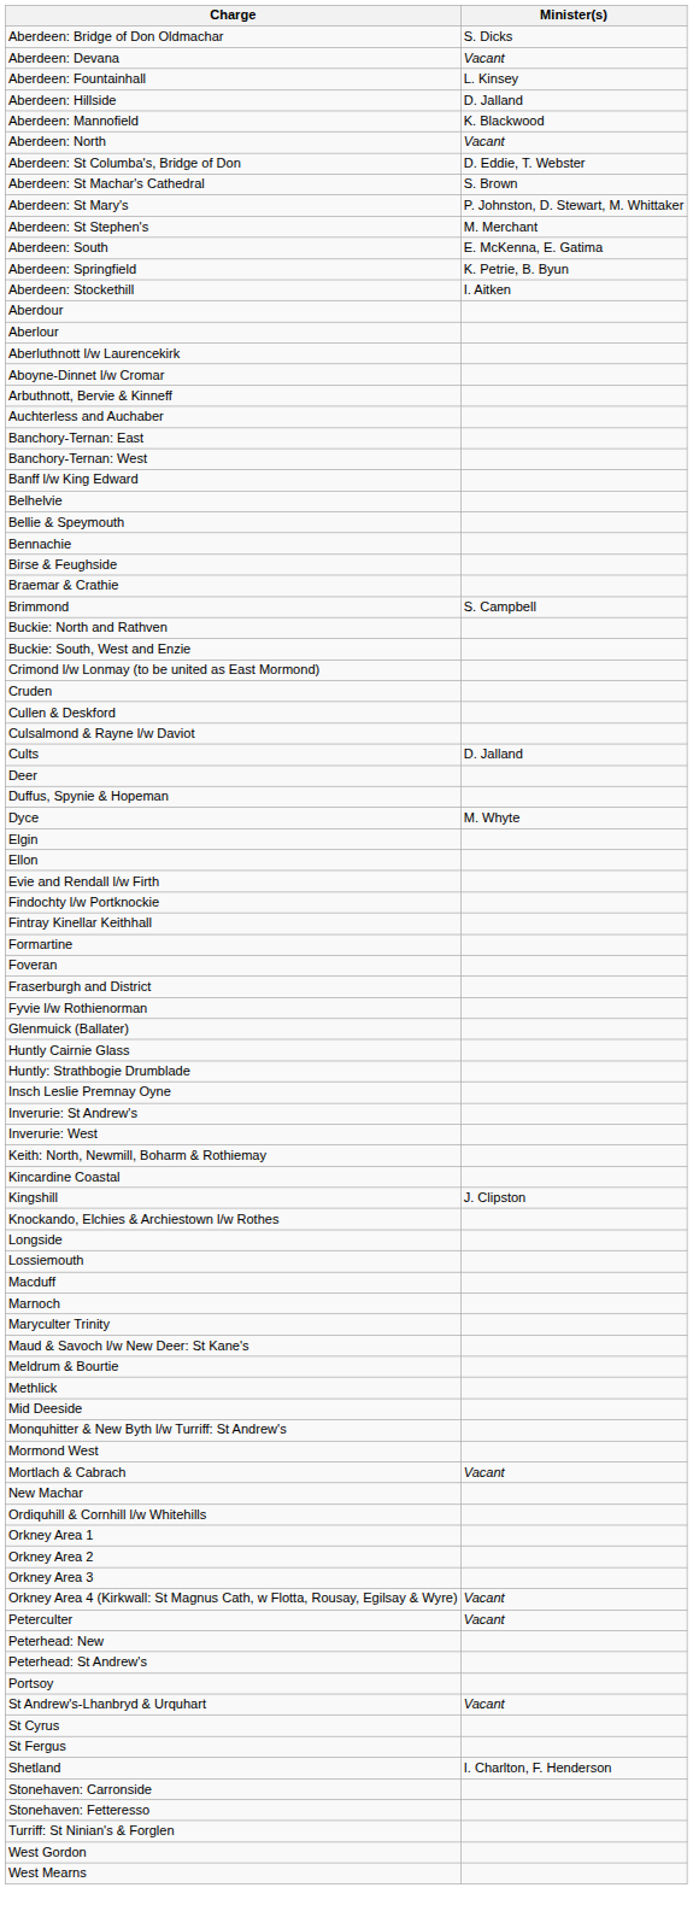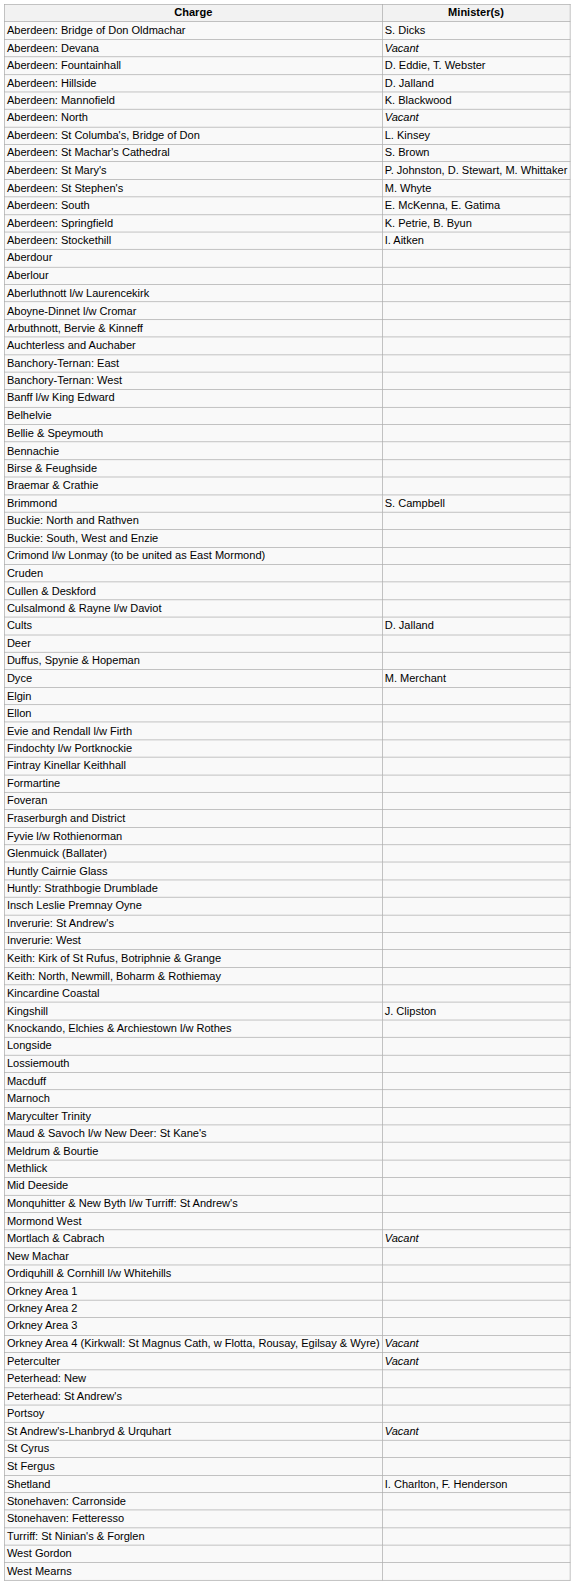Aberdeen: Fountainhall | Minister(s): L. Kinsey -> D. Eddie, T. Webster
Aberdeen: St Columba's, Bridge of Don | Minister(s): D. Eddie, T. Webster -> L. Kinsey
Aberdeen: St Stephen's | Minister(s): M. Merchant -> M. Whyte
Dyce | Minister(s): M. Whyte -> M. Merchant
+ row: Keith: Kirk of St Rufus, Botriphnie & Grange
